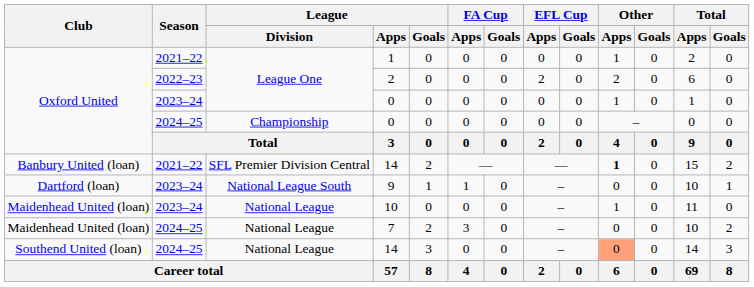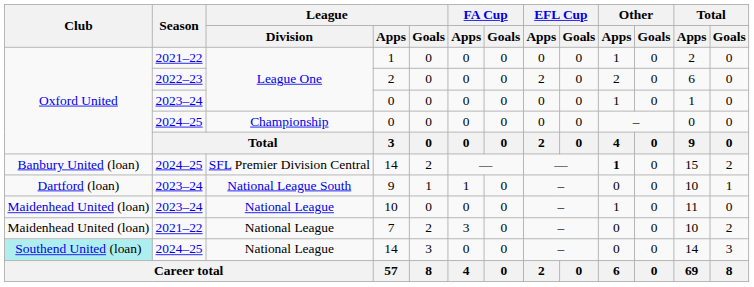SFL Premier Division Central / 14 | Season: 2021–22 -> 2024–25
7 | Season: 2024–25 -> 2021–22
National League / 14 | Club: no background -> paleturquoise background
National League / 14 | Other / Apps: lightsalmon background -> no background
